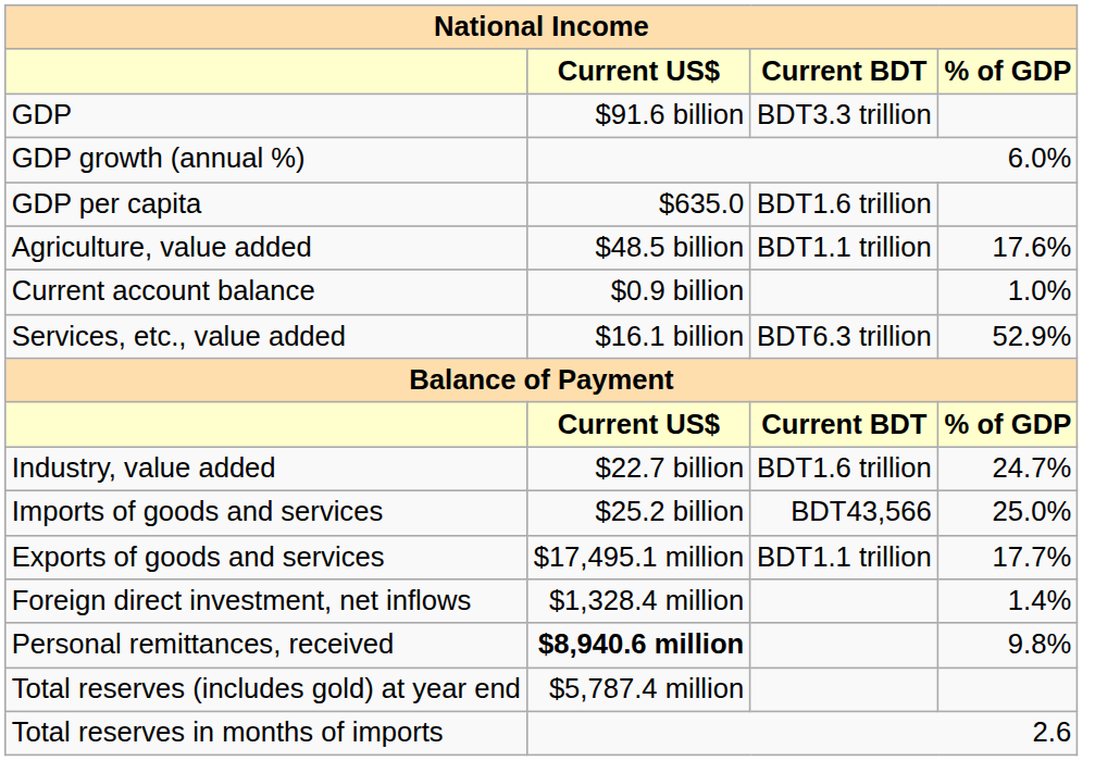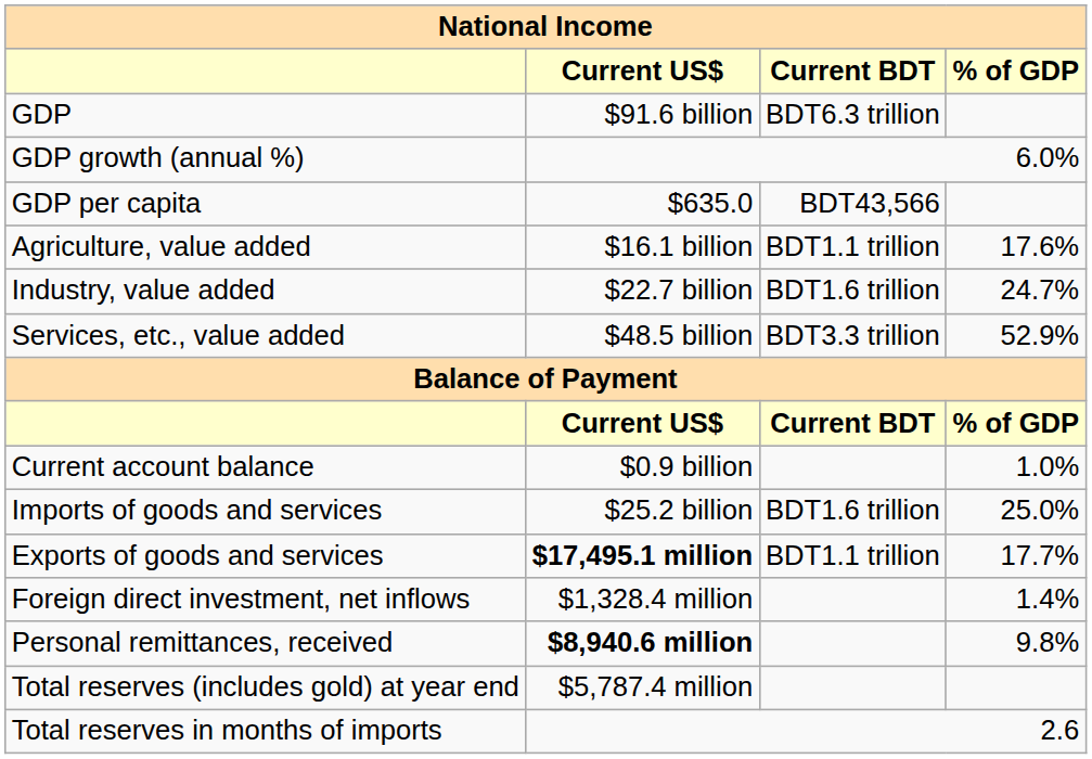GDP | Current BDT: BDT3.3 trillion -> BDT6.3 trillion
GDP per capita | Current BDT: BDT1.6 trillion -> BDT43,566
Agriculture, value added | Current US$: $48.5 billion -> $16.1 billion
rows swapped: Industry, value added <-> Current account balance
Services, etc., value added | Current US$: $16.1 billion -> $48.5 billion
Services, etc., value added | Current BDT: BDT6.3 trillion -> BDT3.3 trillion
Imports of goods and services | Current BDT: BDT43,566 -> BDT1.6 trillion
Exports of goods and services | Current US$: normal -> bold
